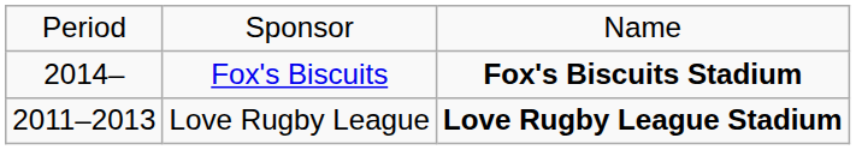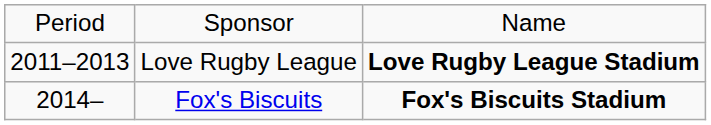rows swapped: Love Rugby League <-> Fox's Biscuits
